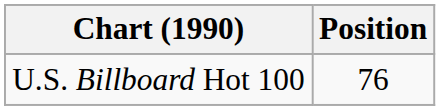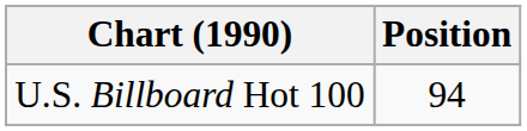U.S. Billboard Hot 100 | Position: 76 -> 94
